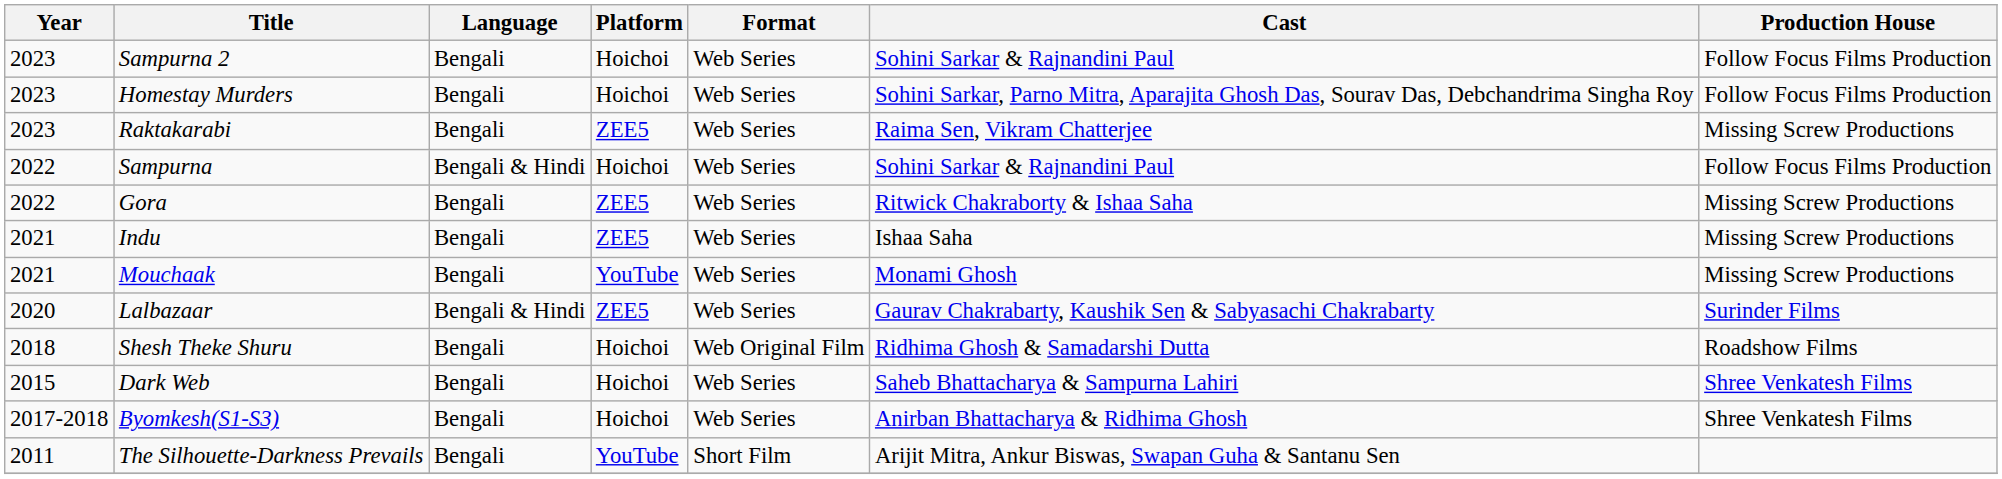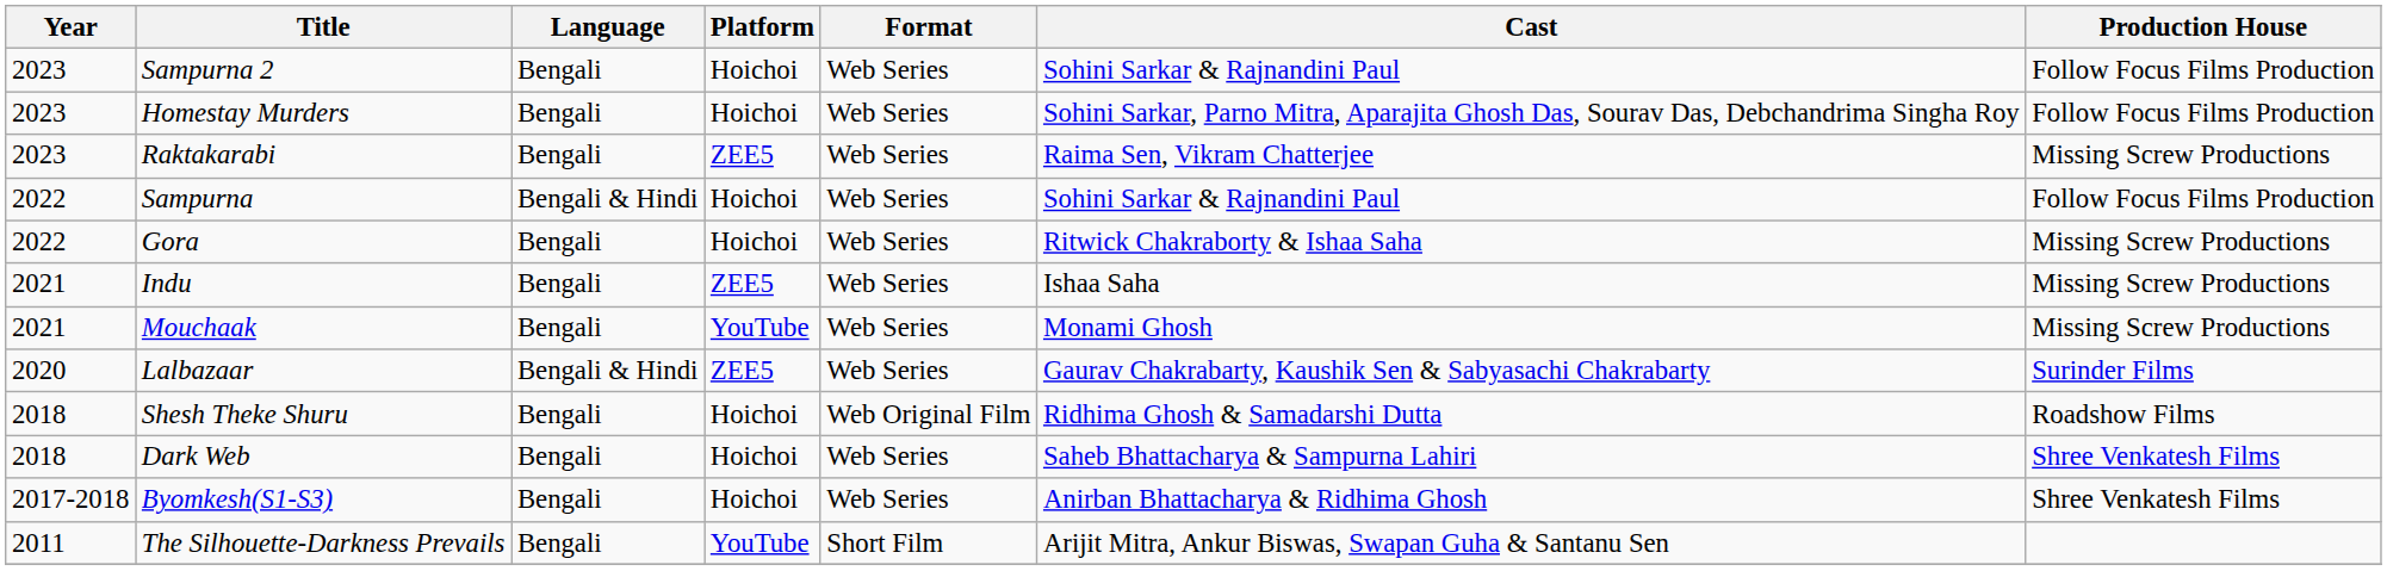Gora | Platform: ZEE5 -> Hoichoi
Dark Web | Year: 2015 -> 2018
